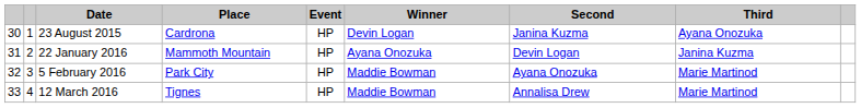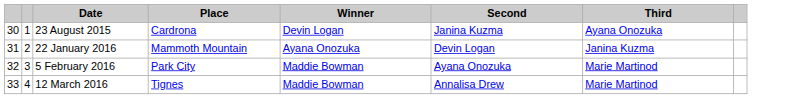- column: Event | HP | HP | HP | HP
